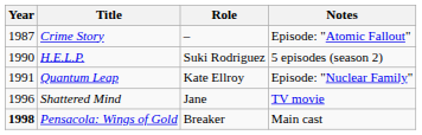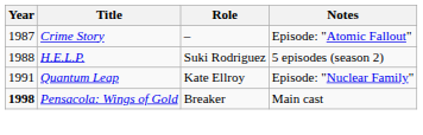H.E.L.P. | Year: 1990 -> 1988
- row: 1996 | Shattered Mind | Jane | TV movie
